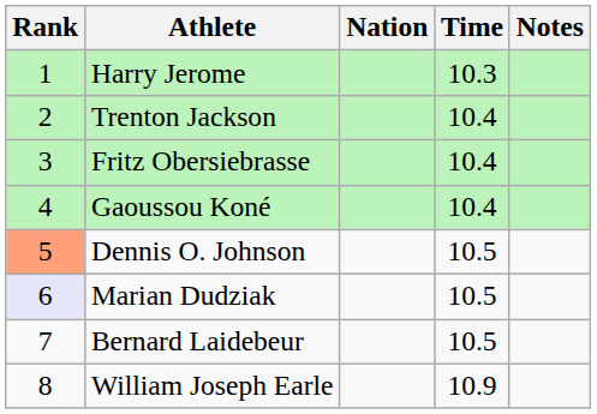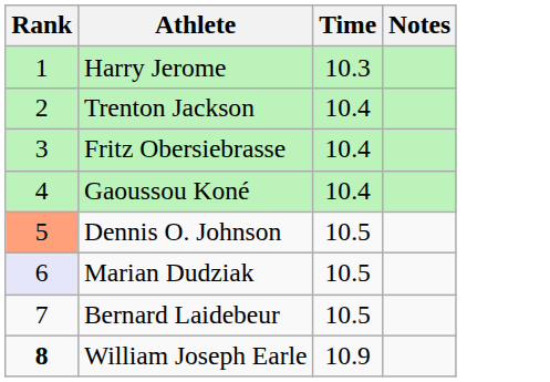- column: Nation
William Joseph Earle | Rank: normal -> bold
